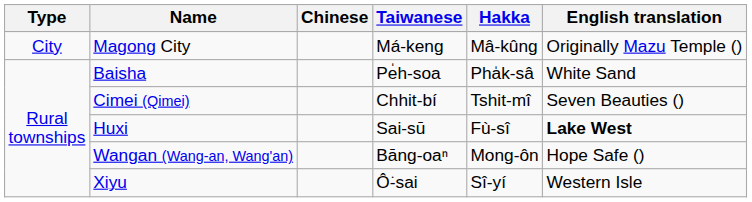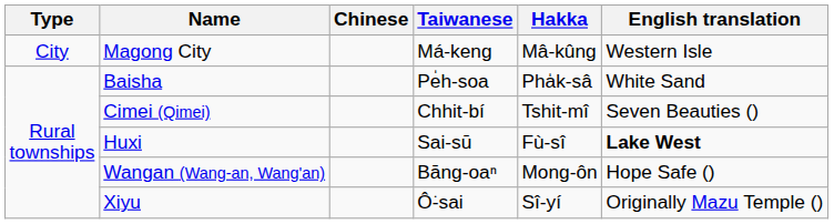Magong City | English translation: Originally Mazu Temple () -> Western Isle
Xiyu | English translation: Western Isle -> Originally Mazu Temple ()
